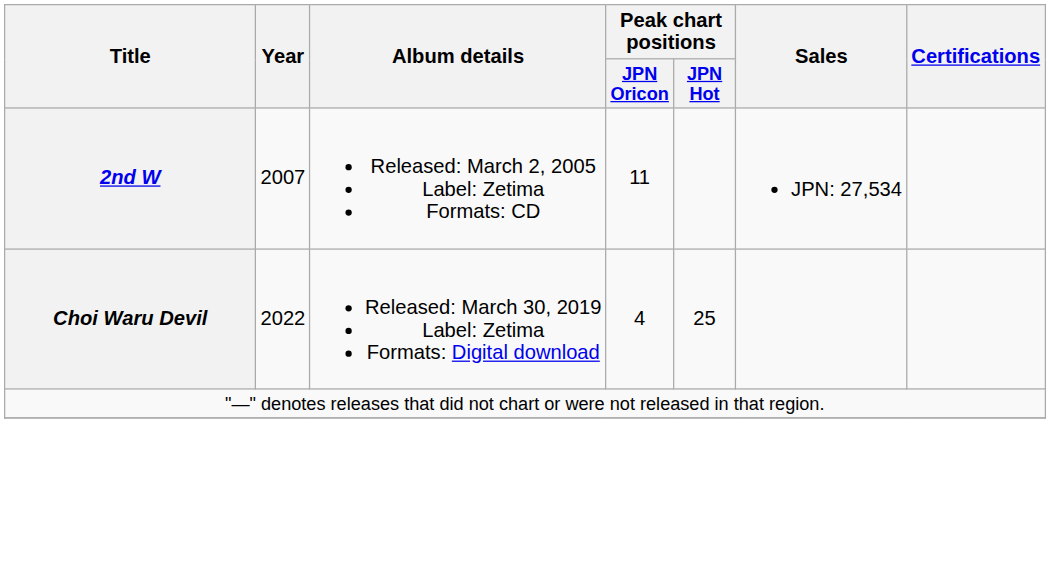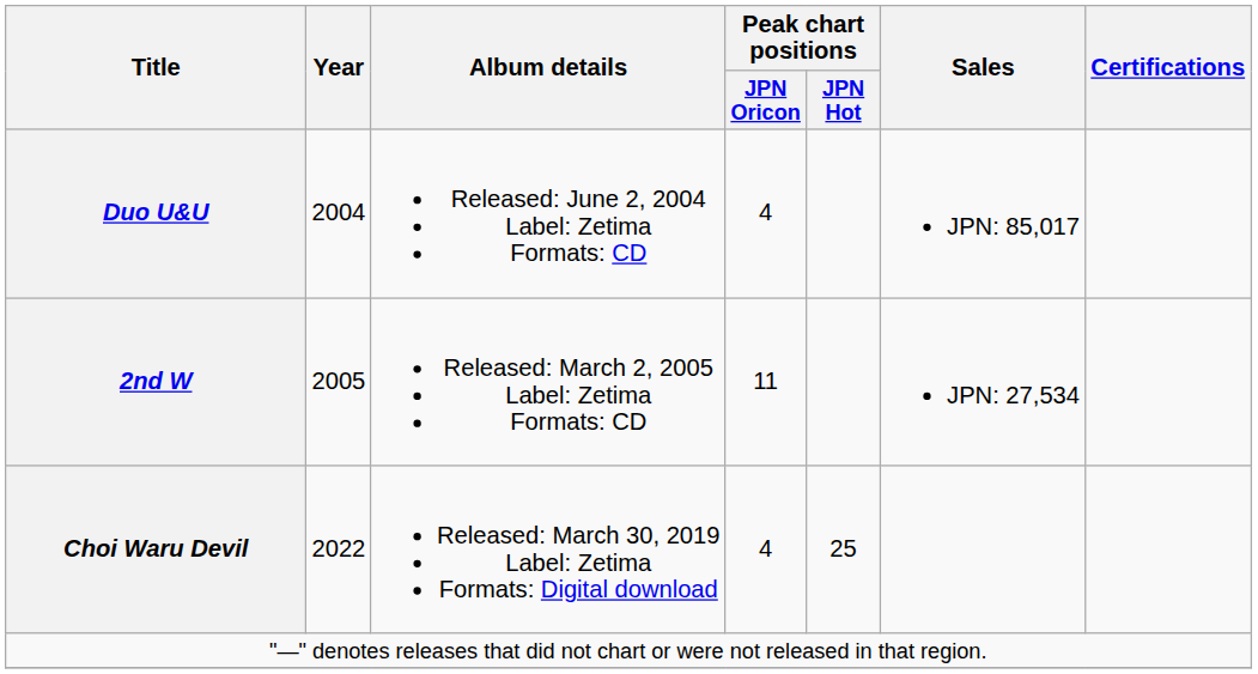+ row: Duo U&U | 2004 | Released: June 2, 2004 Label: Zetima Formats: CD | 4 | JPN: 85,017
2nd W | Year: 2007 -> 2005
